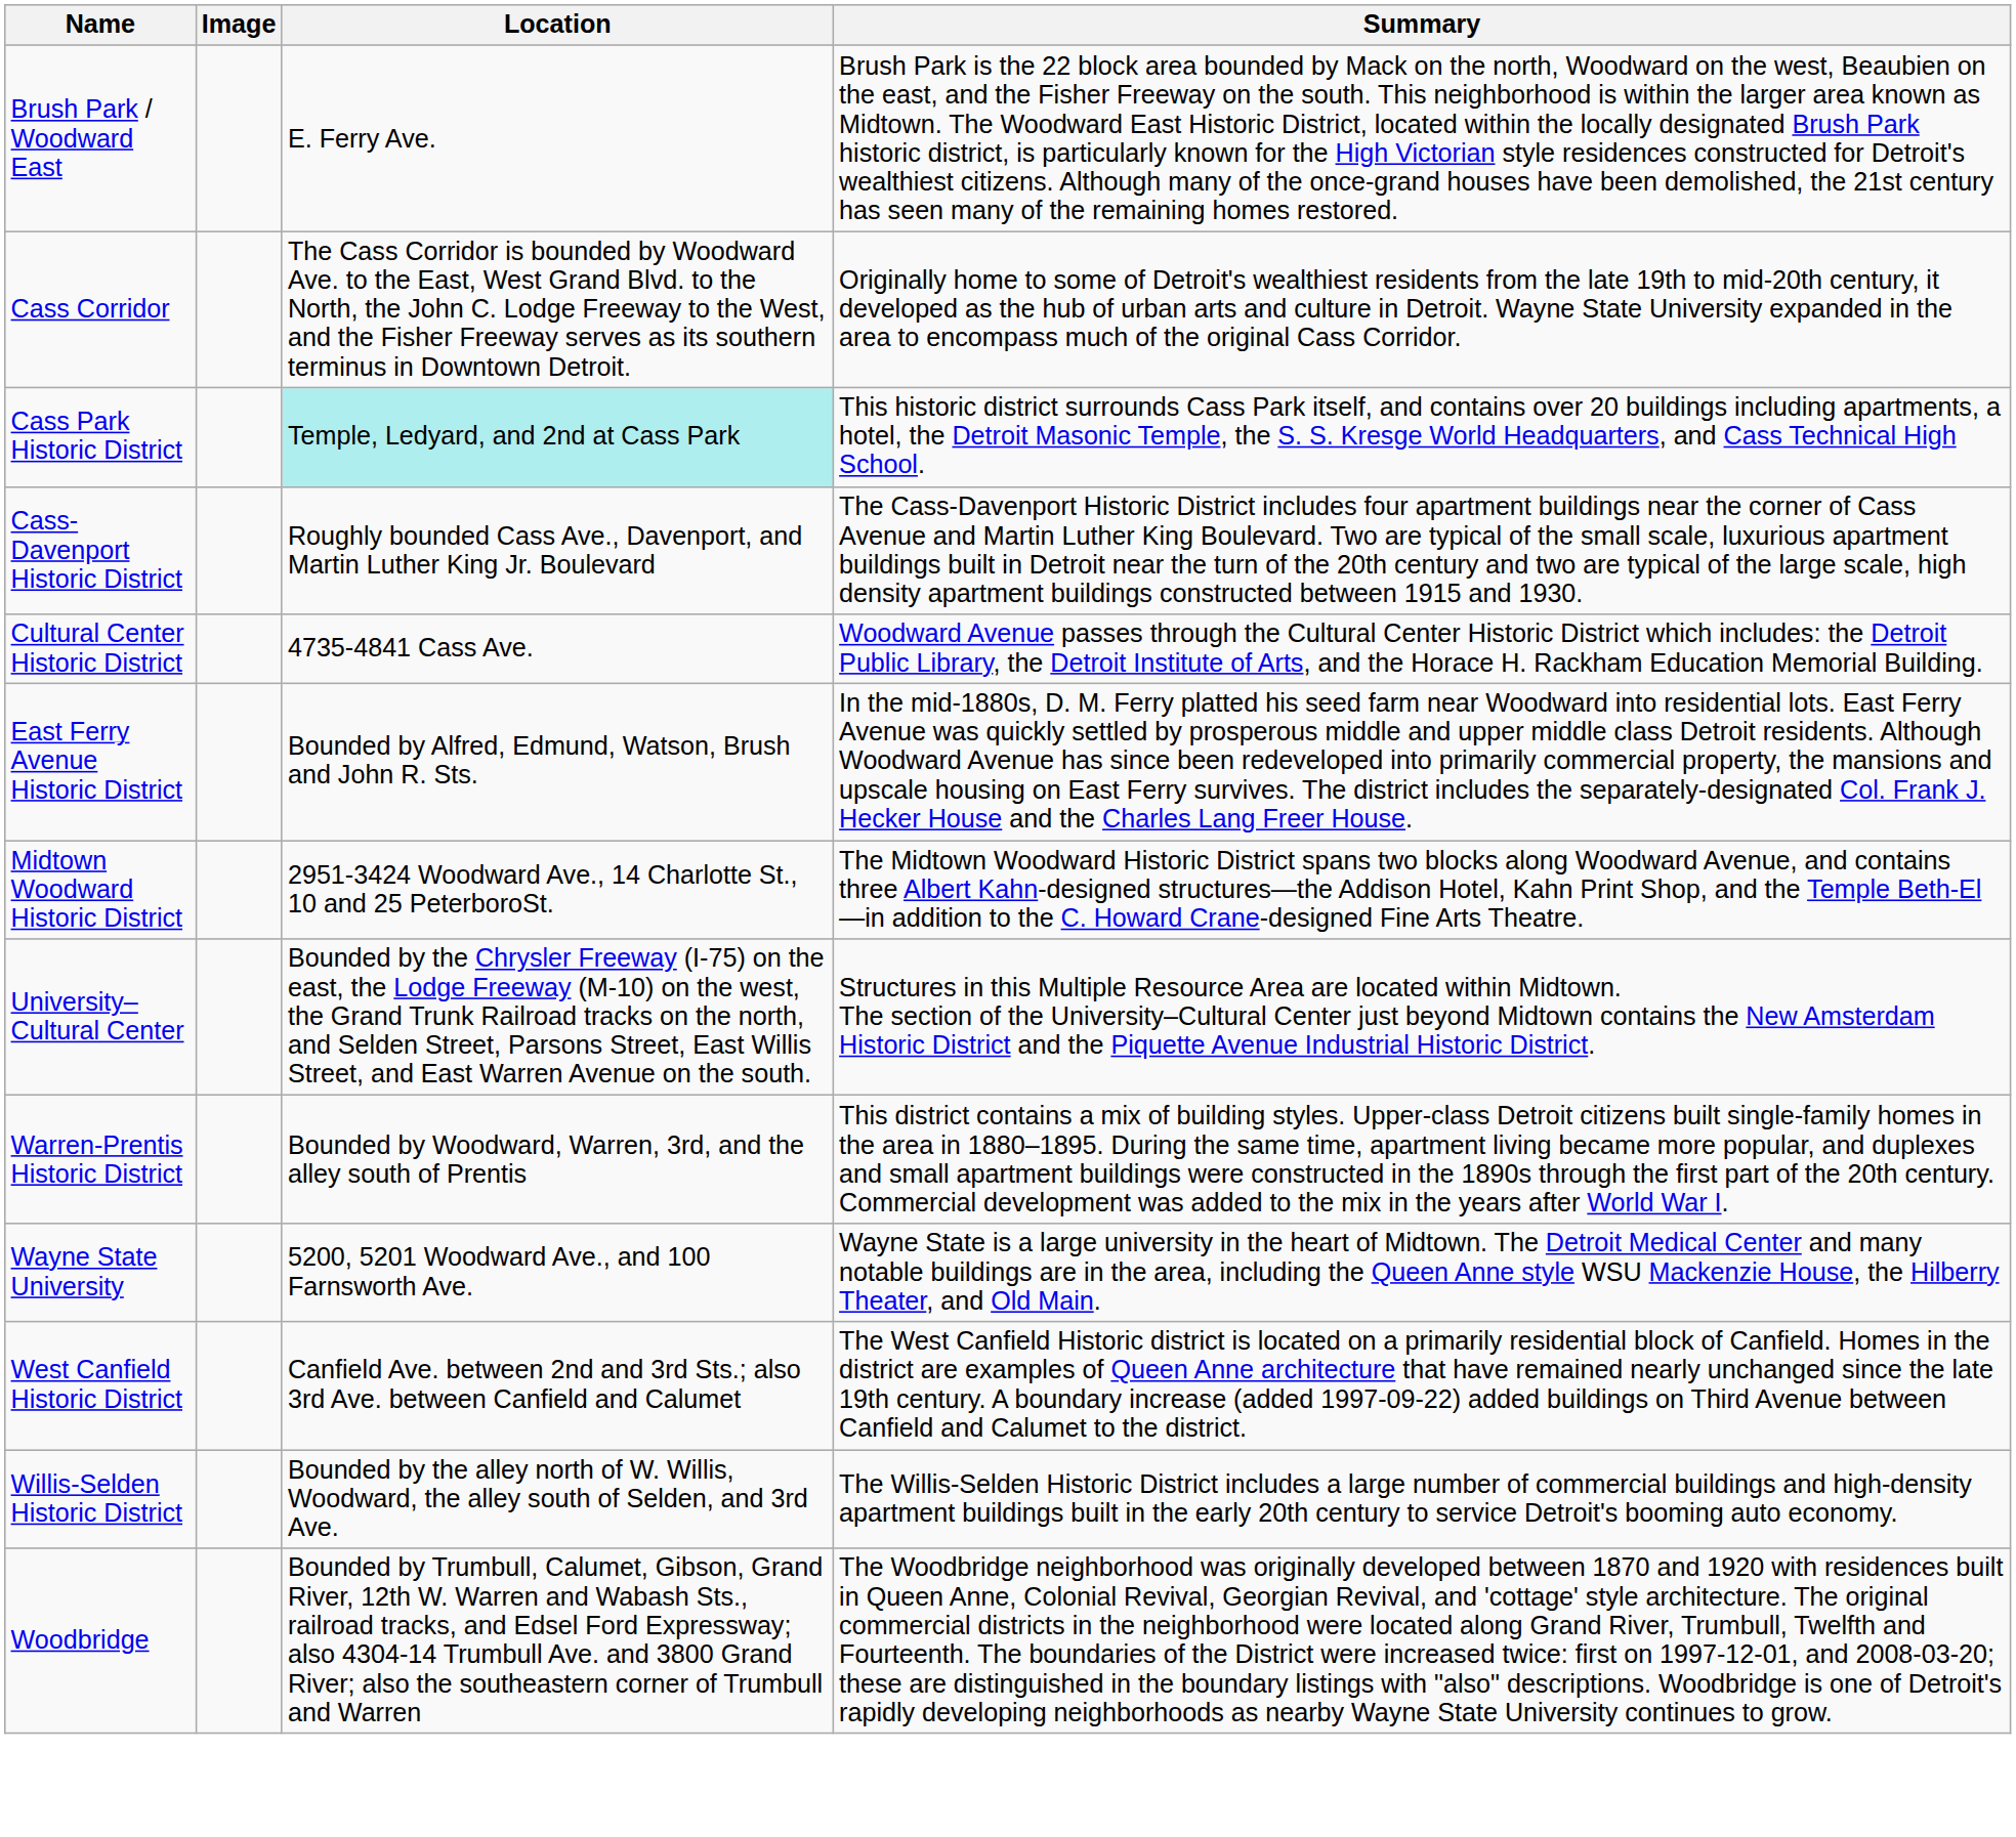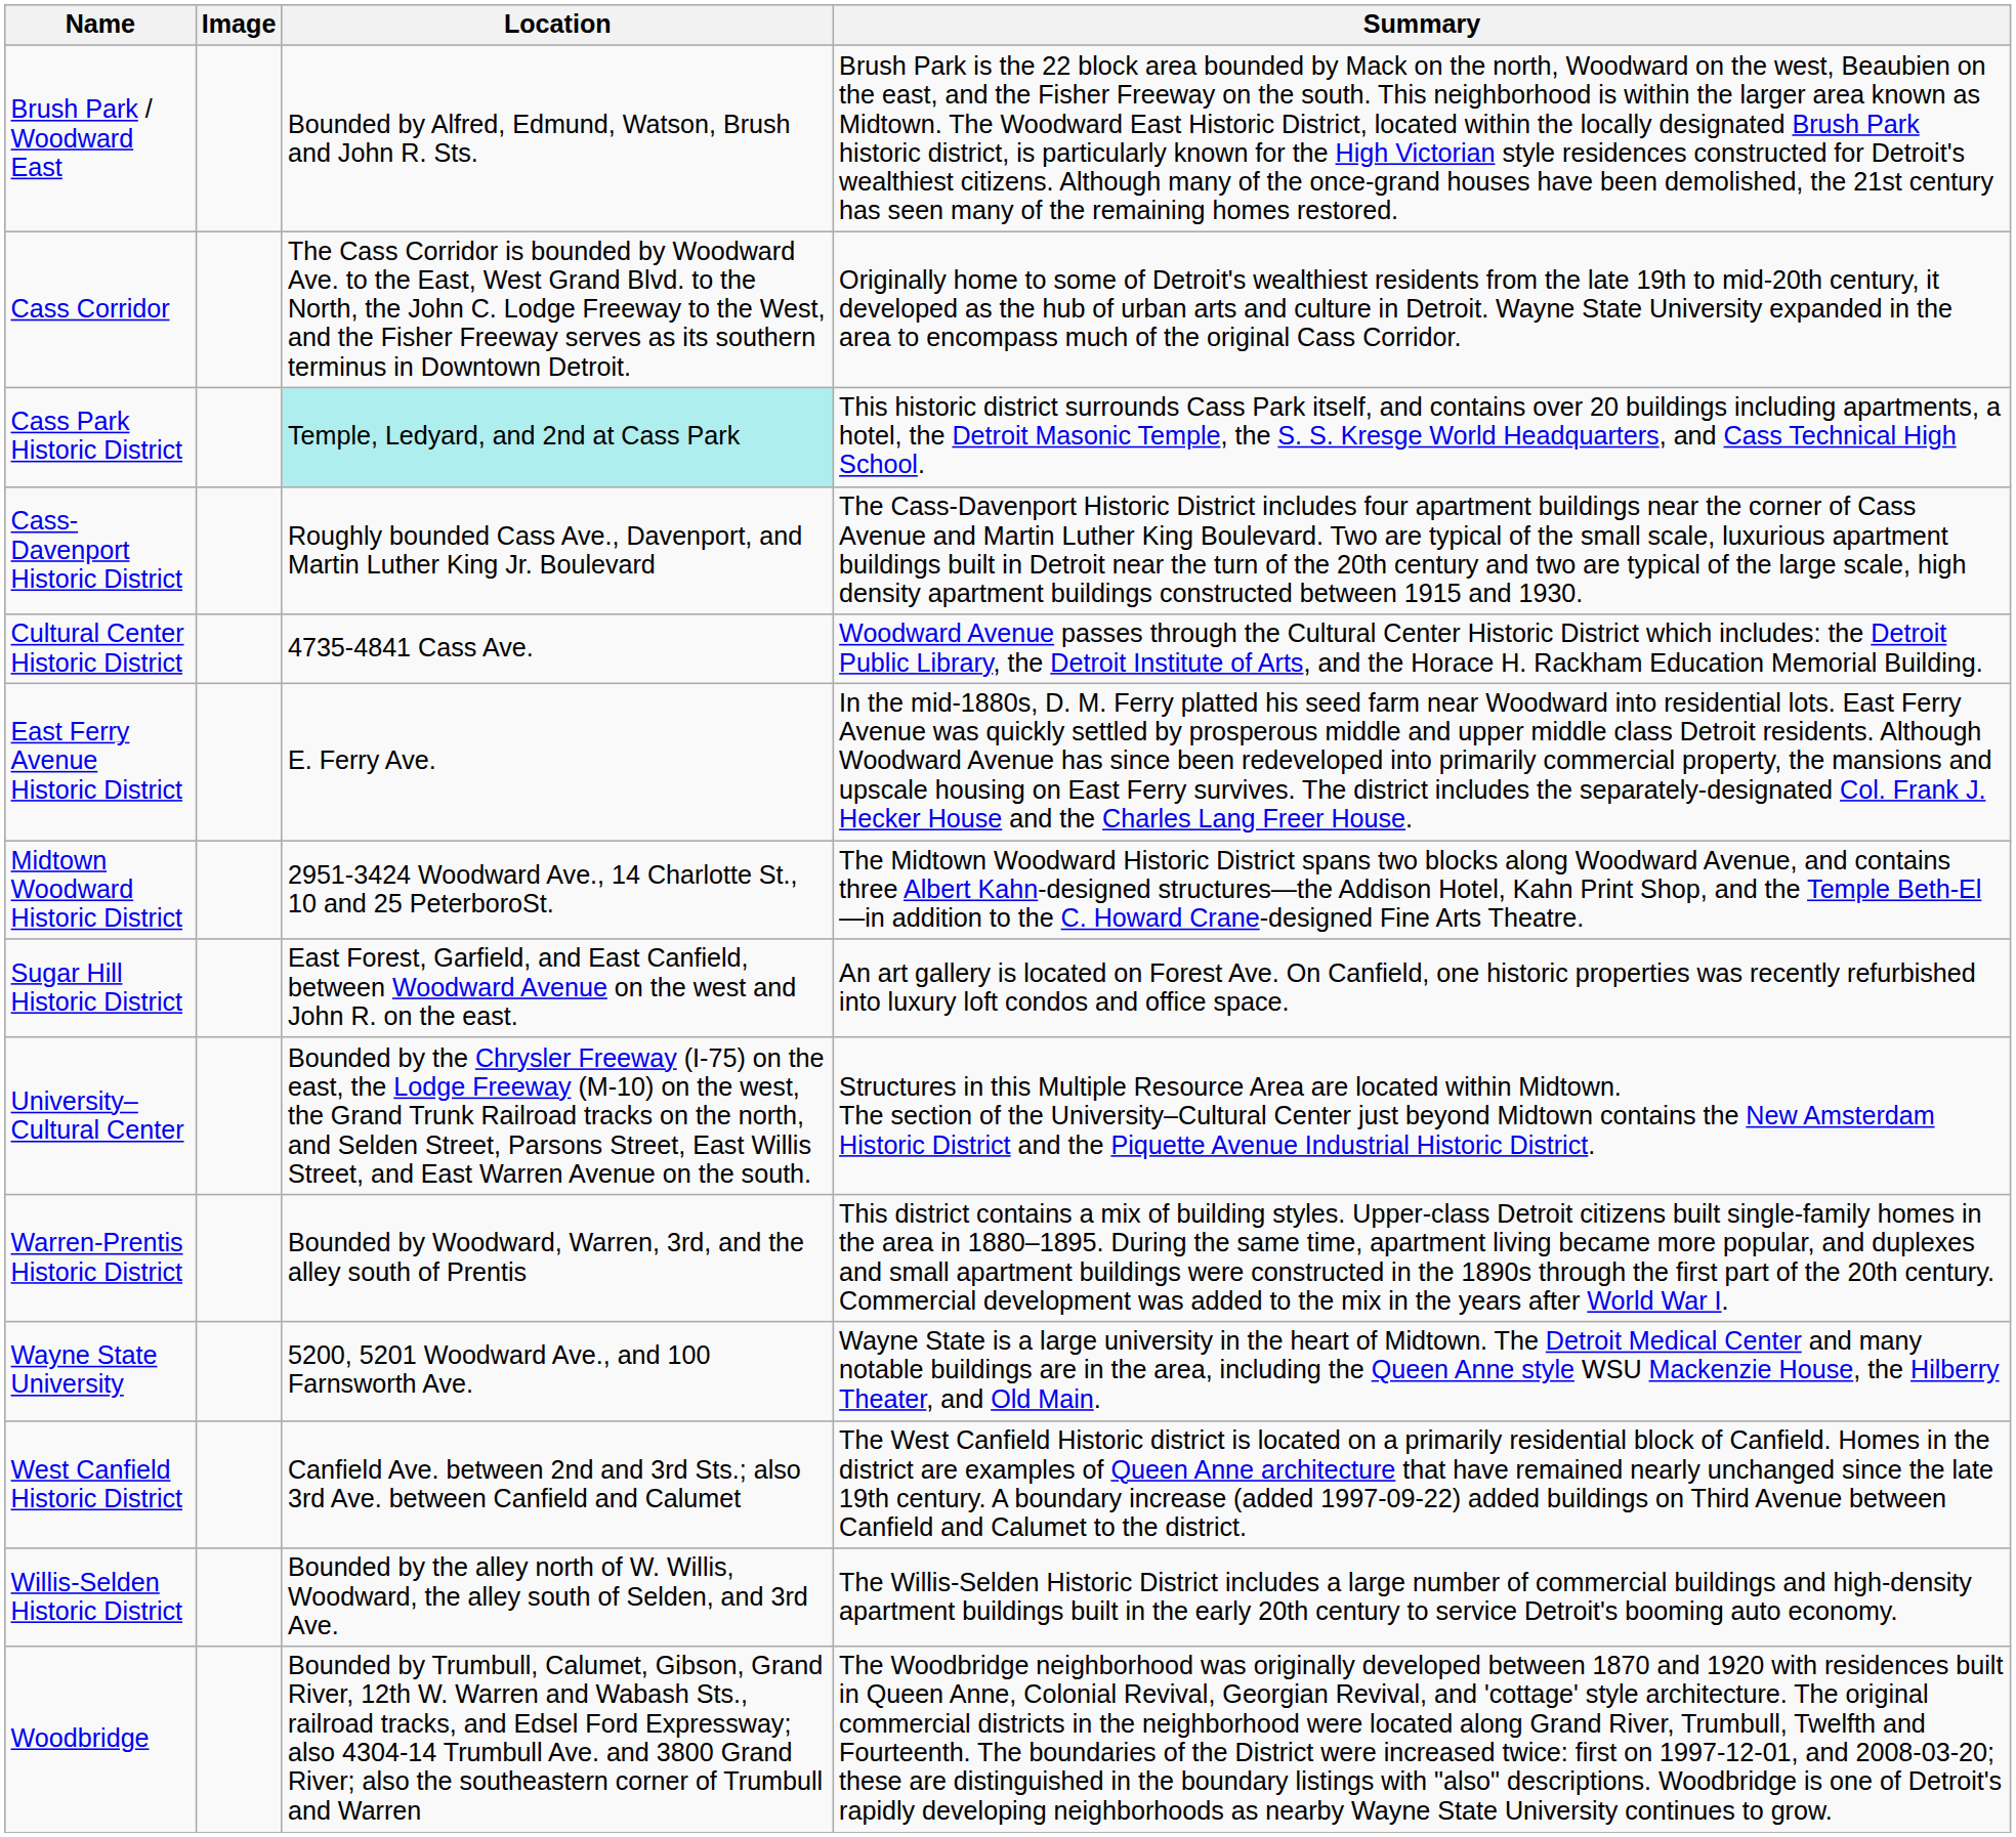Brush Park / Woodward East | Location: E. Ferry Ave. -> Bounded by Alfred, Edmund, Watson, Brush and John R. Sts.
East Ferry Avenue Historic District | Location: Bounded by Alfred, Edmund, Watson, Brush and John R. Sts. -> E. Ferry Ave.
+ row: Sugar Hill Historic District | East Forest, Garfield, and East Canfield, between Woodward Avenue on the west and John R. on the east. | An art gallery is located on Forest Ave. On Canfield, one historic properties was recently refurbished into luxury loft condos and office space.
